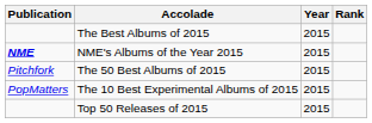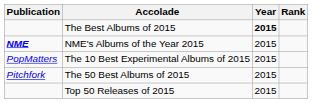The Best Albums of 2015 | Year: normal -> bold
rows swapped: The 50 Best Albums of 2015 <-> The 10 Best Experimental Albums of 2015
